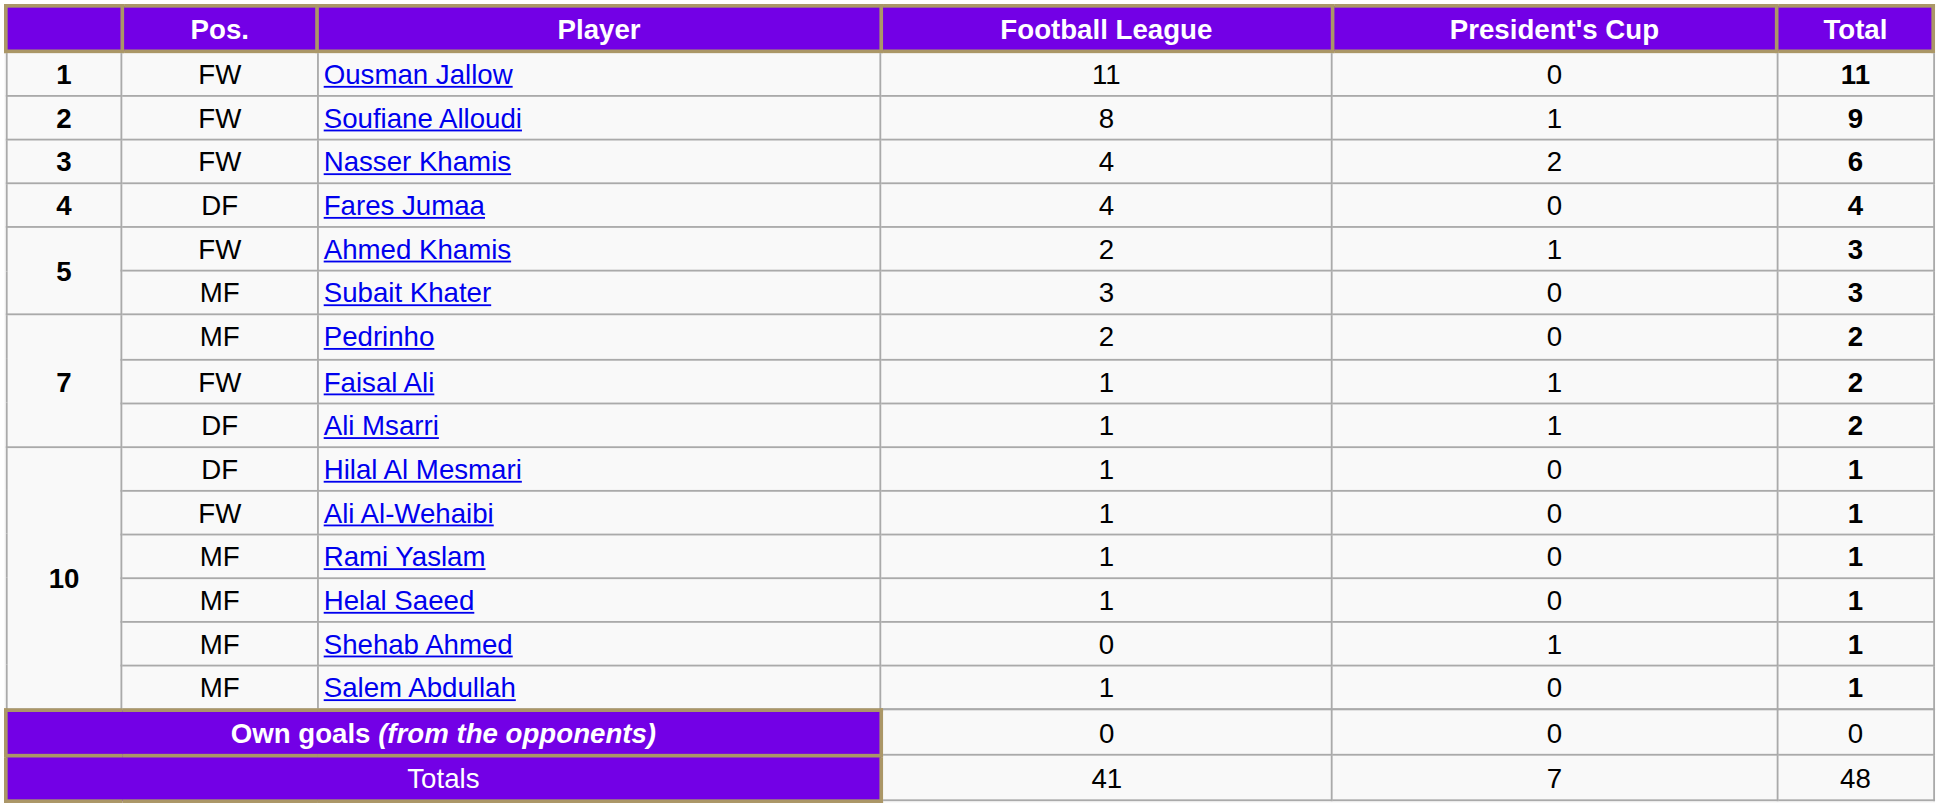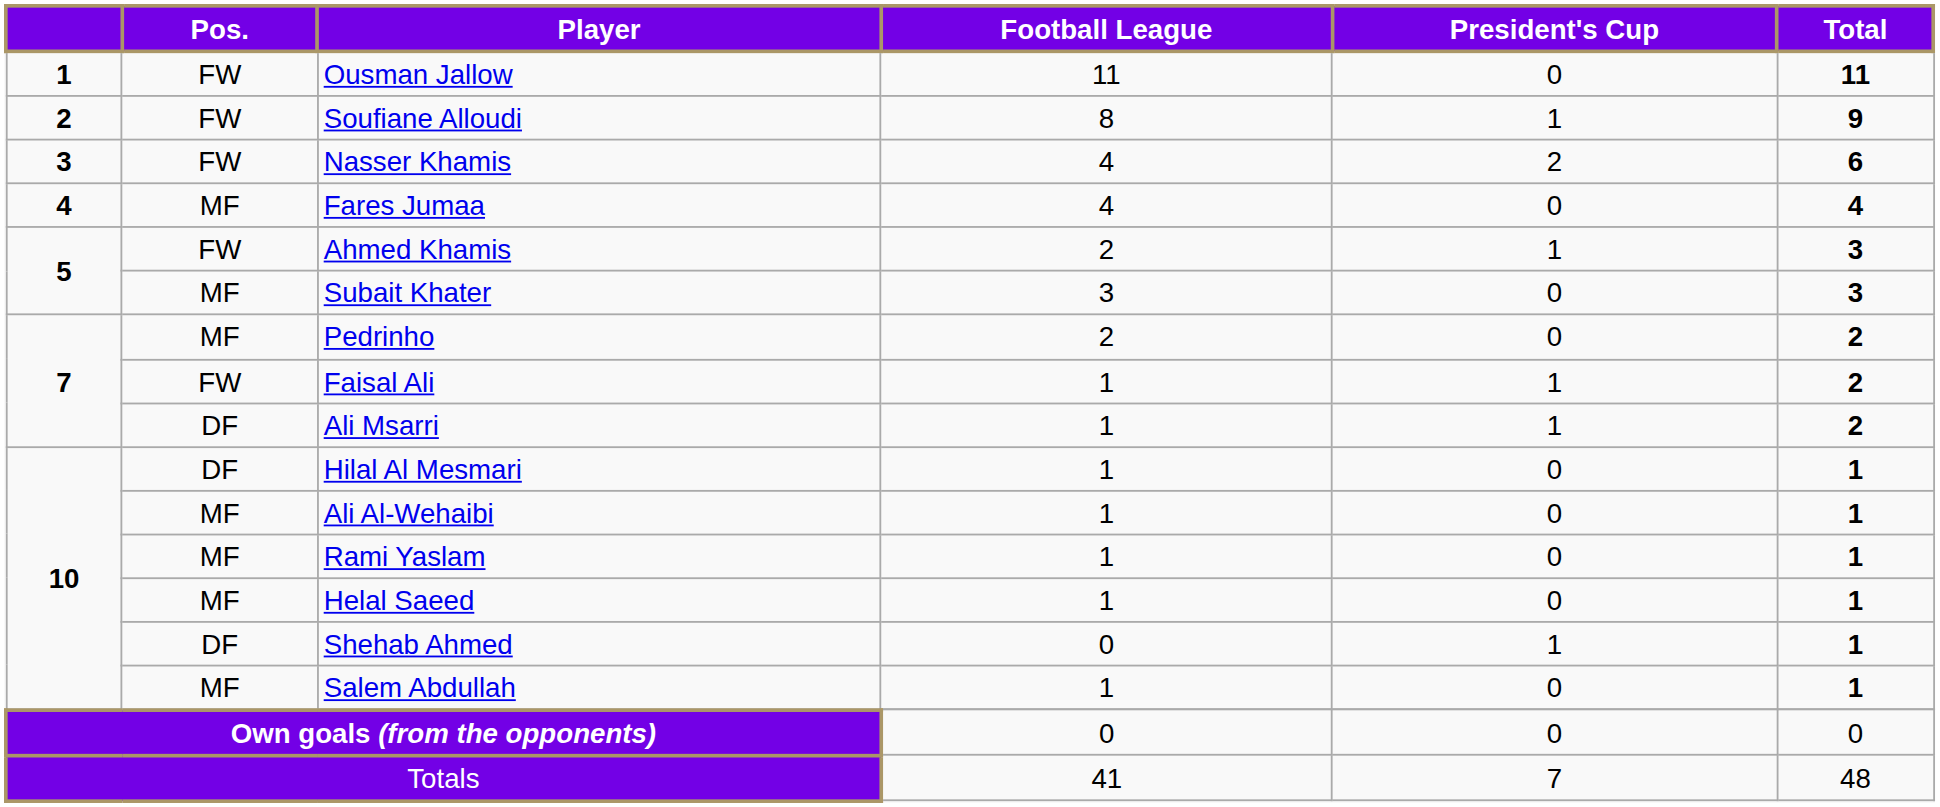Fares Jumaa | Pos.: DF -> MF
Ali Al-Wehaibi | Pos.: FW -> MF
Shehab Ahmed | Pos.: MF -> DF
